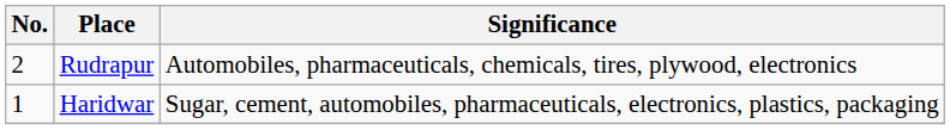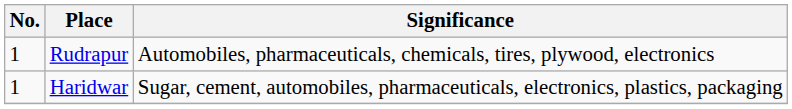Rudrapur | No.: 2 -> 1
